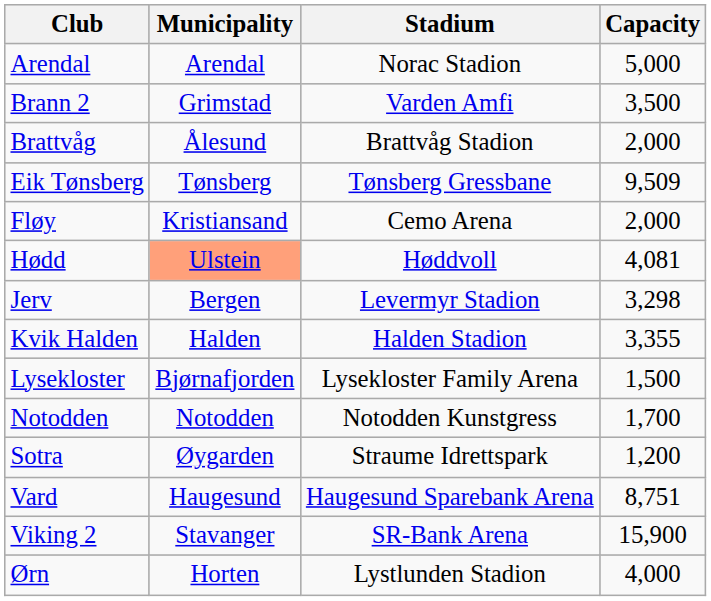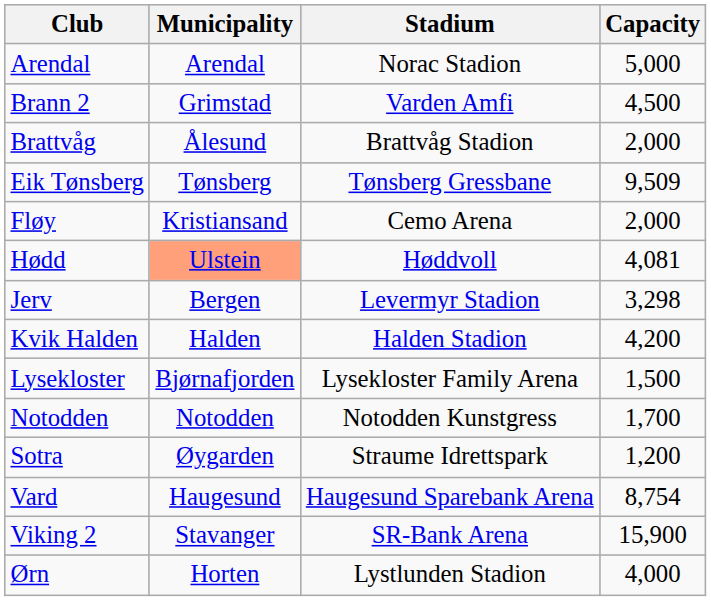Brann 2 | Capacity: 3,500 -> 4,500
Kvik Halden | Capacity: 3,355 -> 4,200
Vard | Capacity: 8,751 -> 8,754
